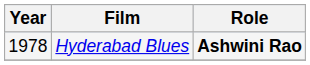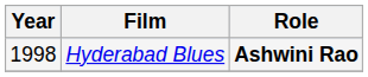Hyderabad Blues | Year: 1978 -> 1998
